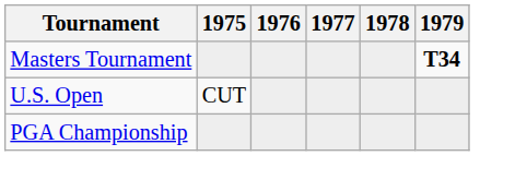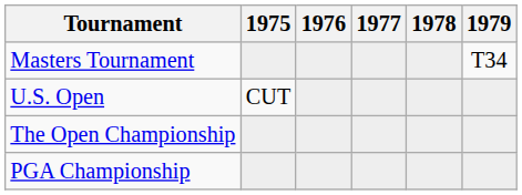Masters Tournament | 1979: bold -> normal
+ row: The Open Championship
